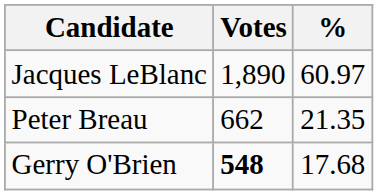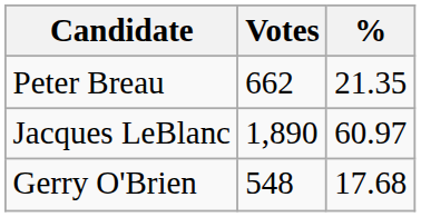rows swapped: Jacques LeBlanc <-> Peter Breau
Gerry O'Brien | Votes: bold -> normal
